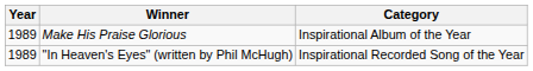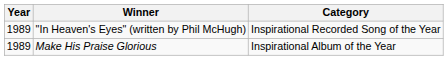rows swapped: Make His Praise Glorious <-> "In Heaven's Eyes" (written by Phil McHugh)
